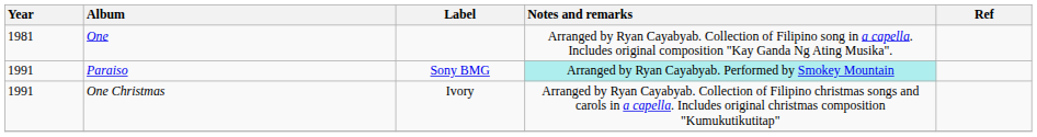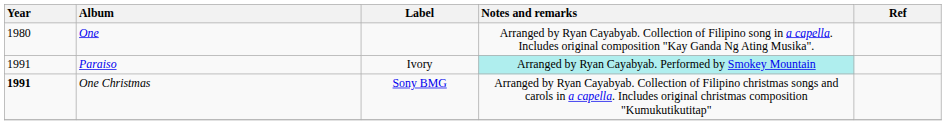One | Year: 1981 -> 1980
Paraiso | Label: Sony BMG -> Ivory
One Christmas | Year: normal -> bold
One Christmas | Label: Ivory -> Sony BMG
